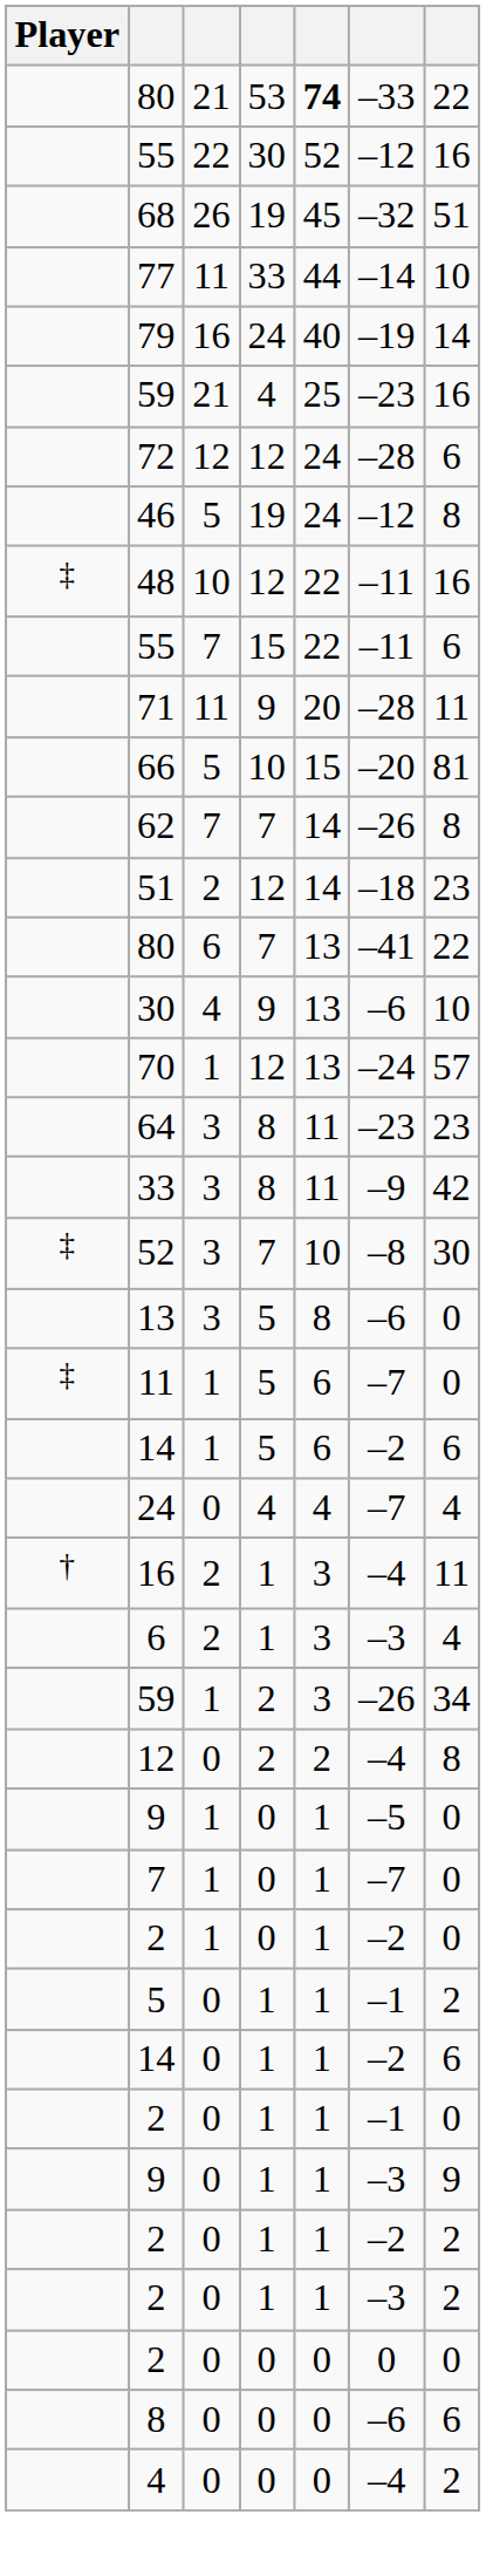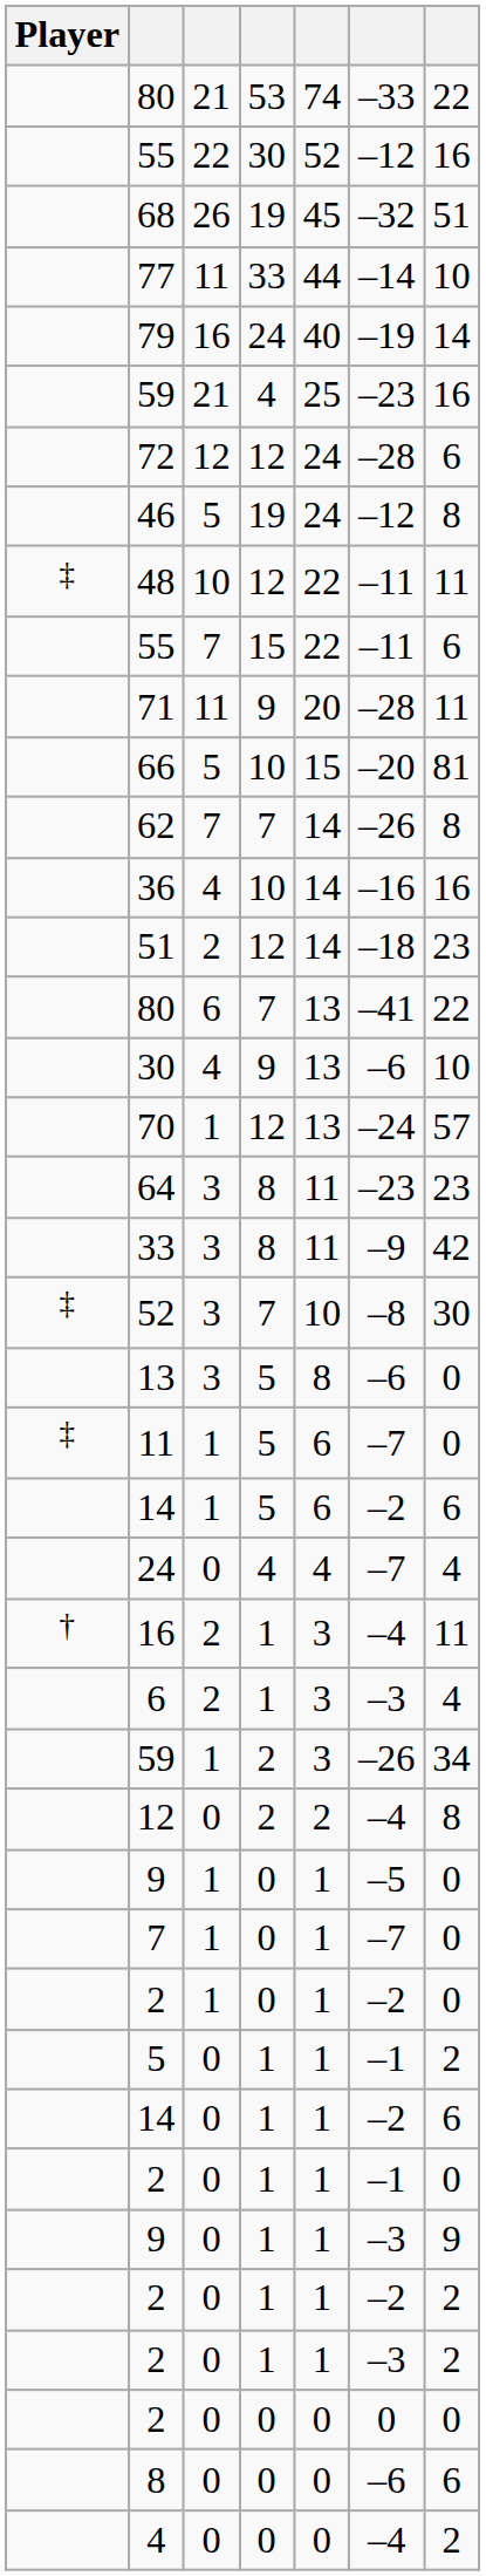80 / 53 | column 5: bold -> normal
48 | column 7: 16 -> 11
+ row: 36 | 4 | 10 | 14 | –16 | 16
